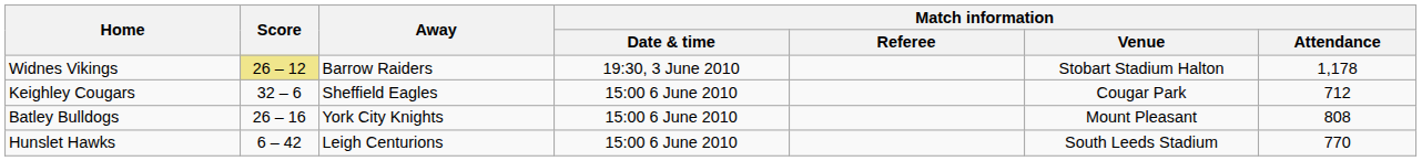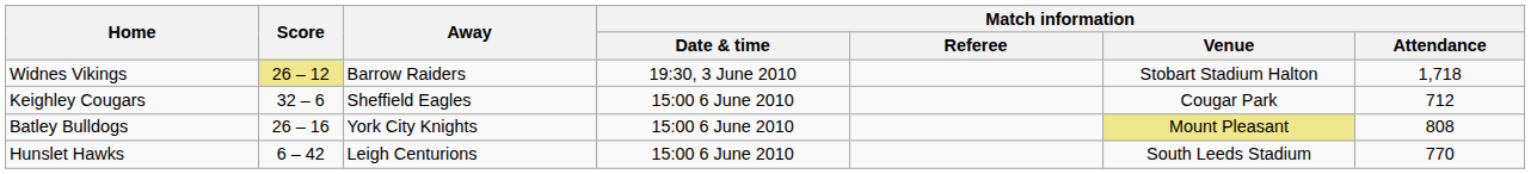Widnes Vikings | Match information / Attendance: 1,178 -> 1,718
Batley Bulldogs | Match information / Venue: no background -> khaki background
